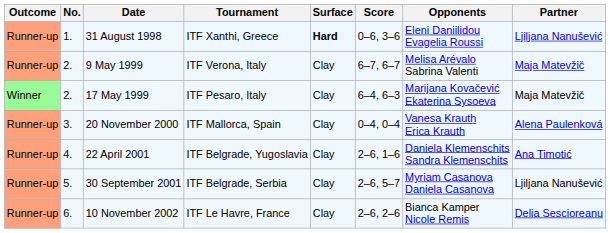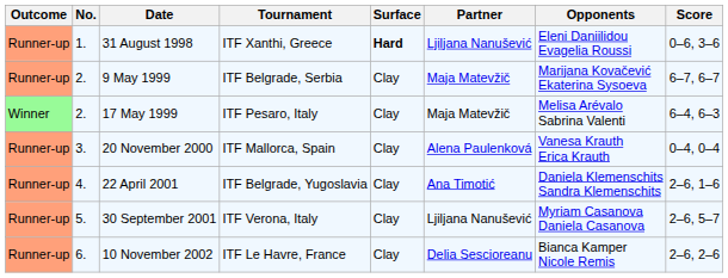columns swapped: Partner <-> Score
9 May 1999 | Tournament: ITF Verona, Italy -> ITF Belgrade, Serbia
9 May 1999 | Opponents: Melisa Arévalo Sabrina Valenti -> Marijana Kovačević Ekaterina Sysoeva
17 May 1999 | Opponents: Marijana Kovačević Ekaterina Sysoeva -> Melisa Arévalo Sabrina Valenti
30 September 2001 | Tournament: ITF Belgrade, Serbia -> ITF Verona, Italy
